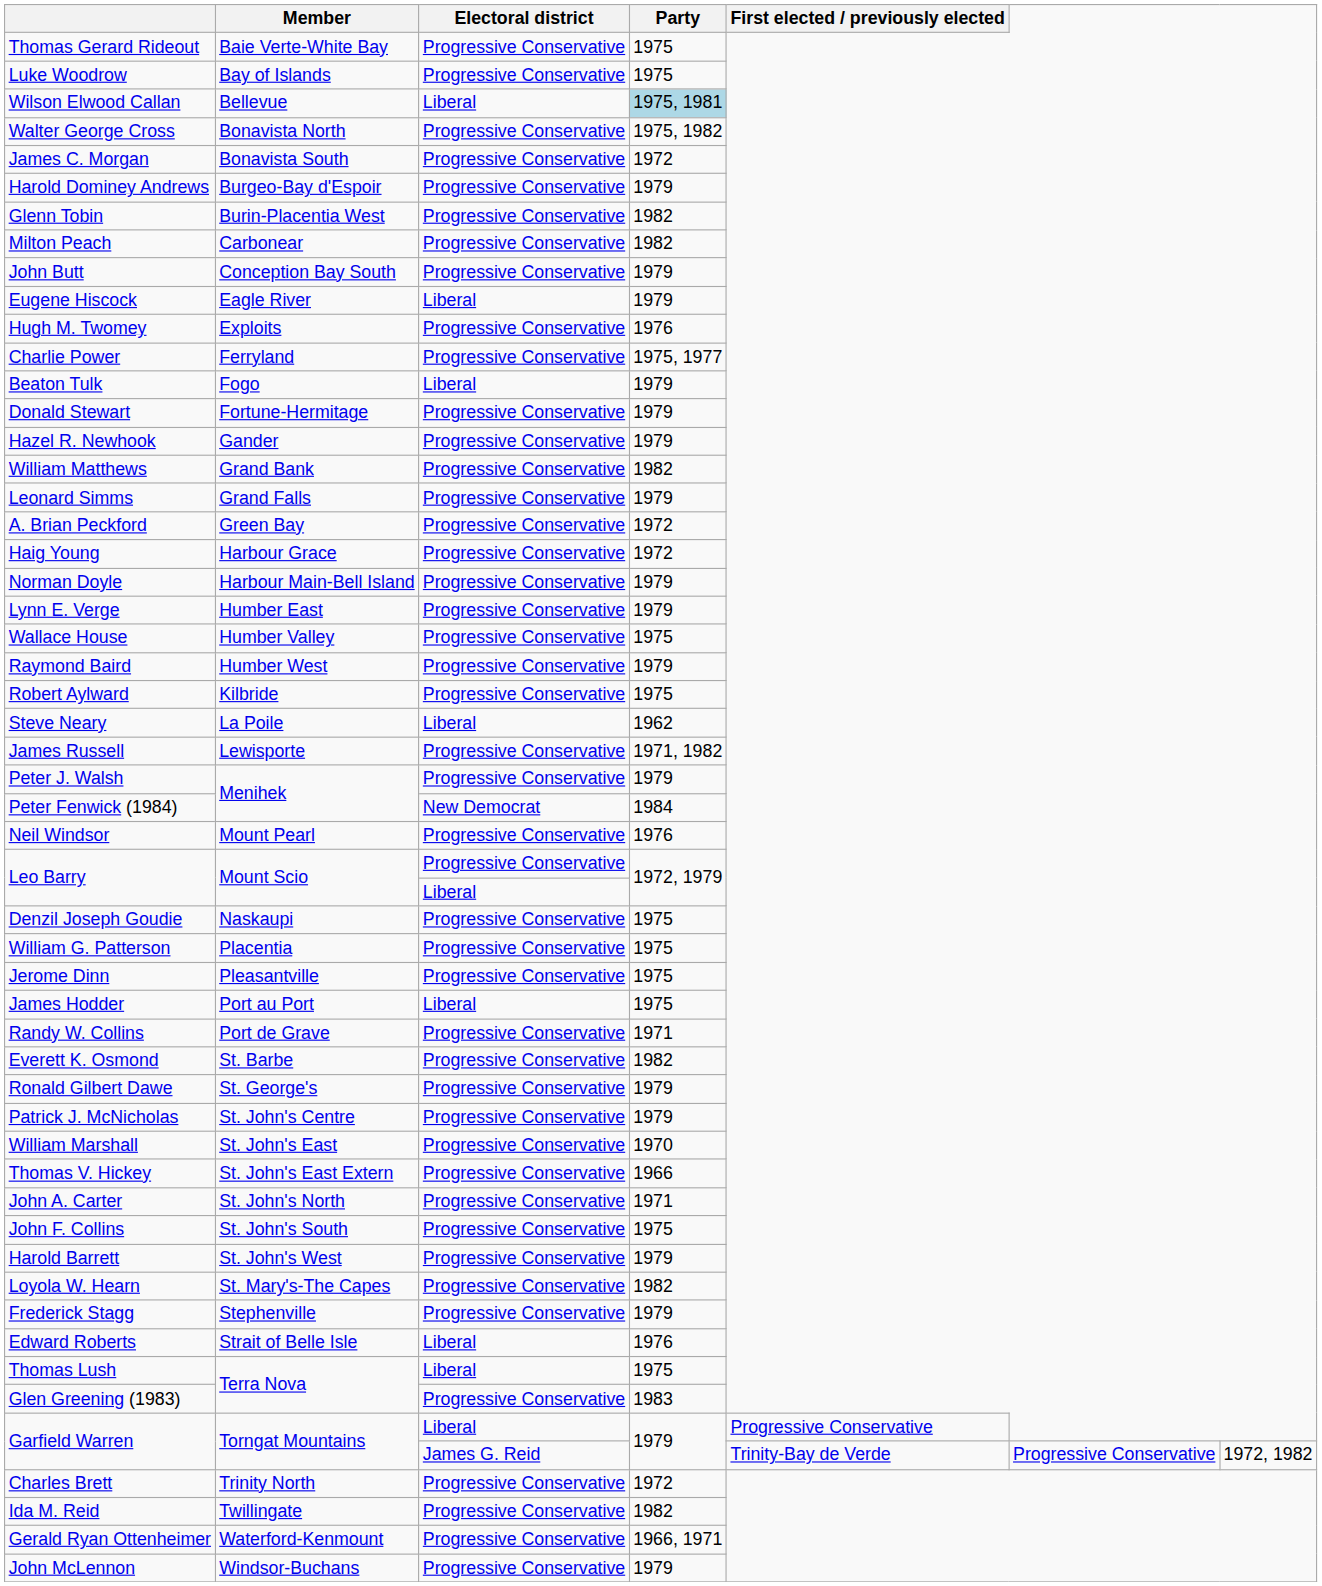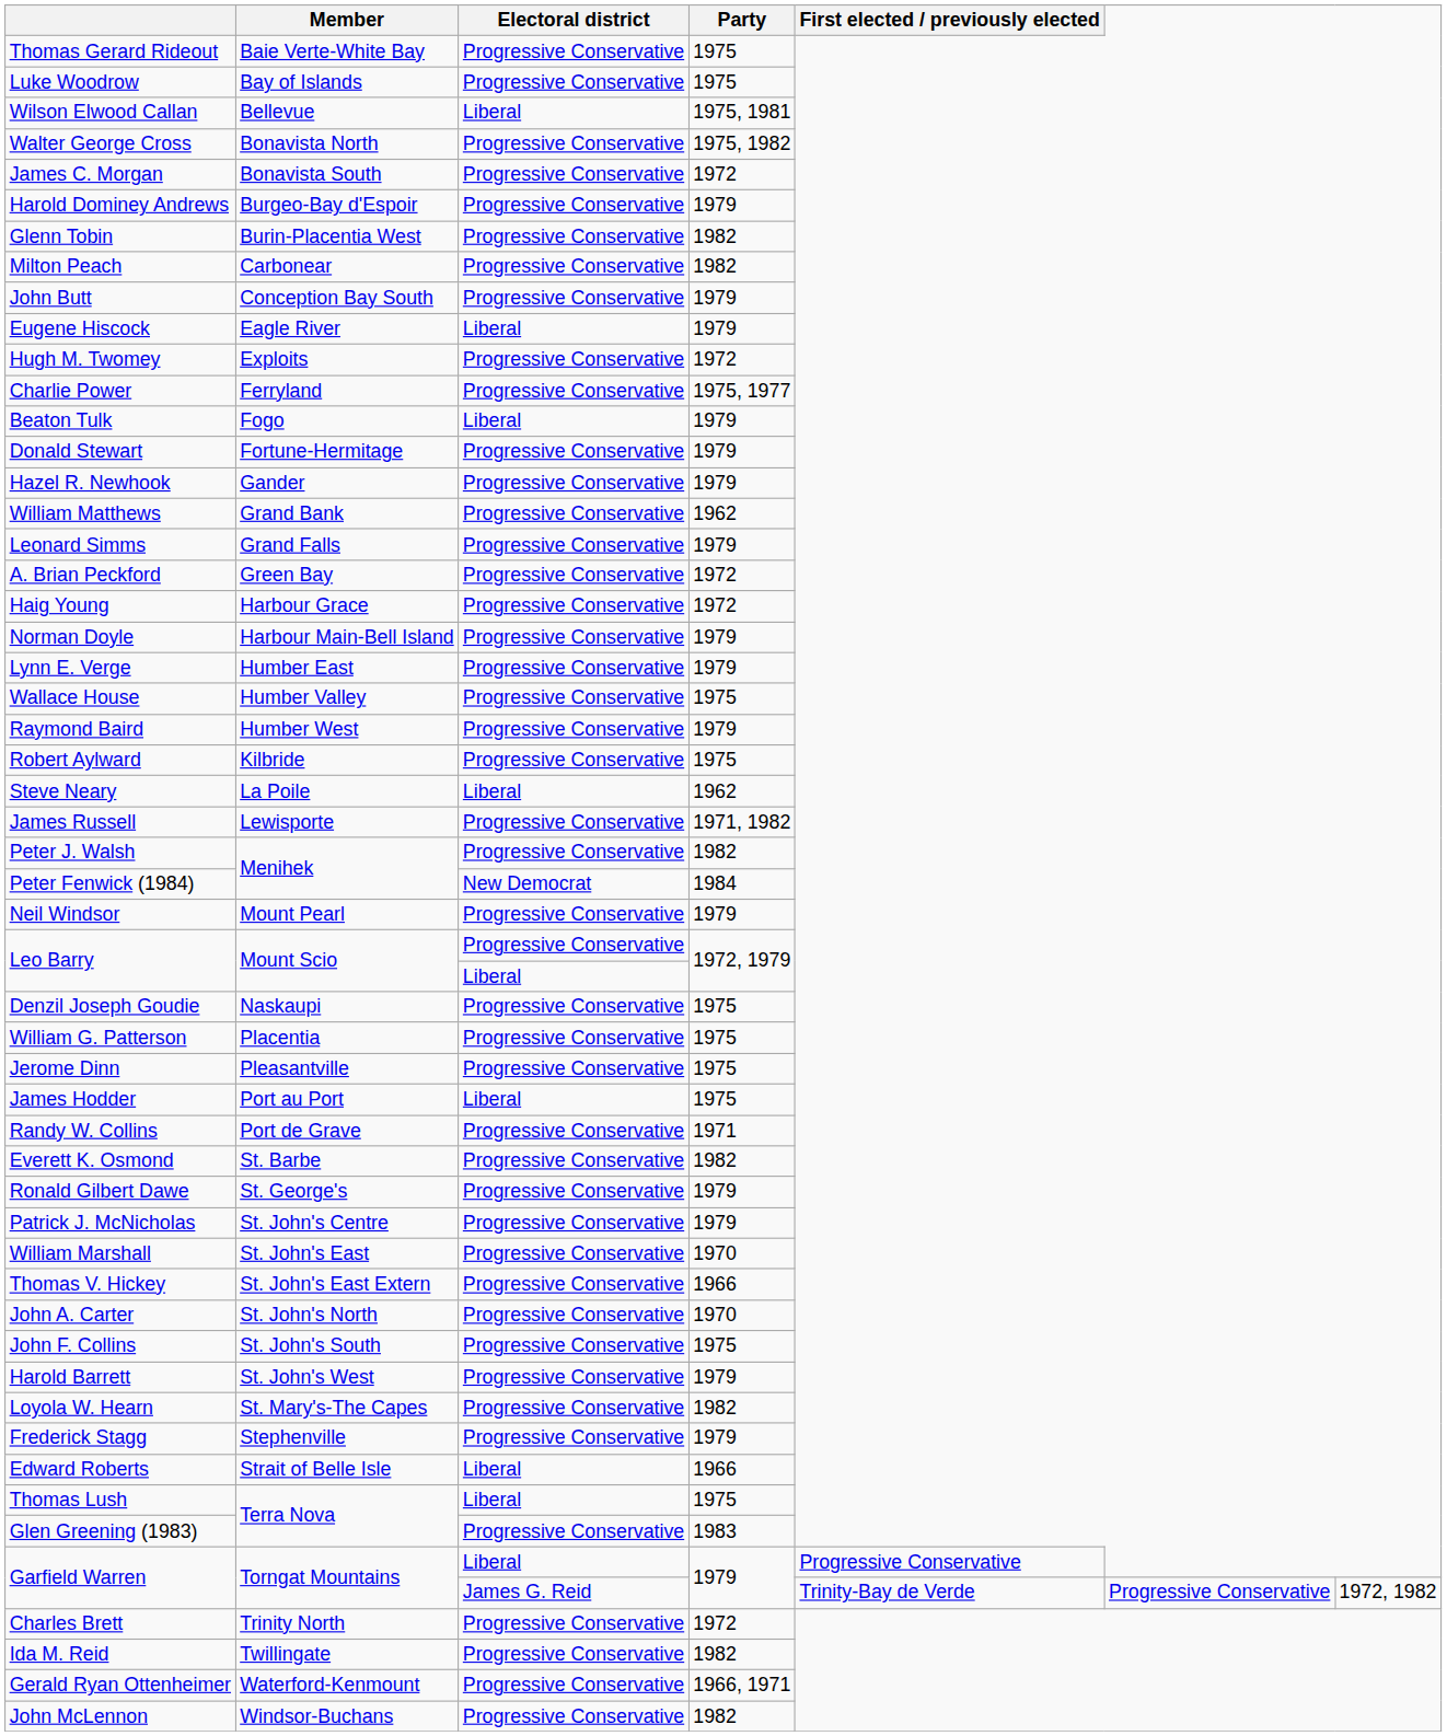Wilson Elwood Callan | Party: lightblue background -> no background
Hugh M. Twomey | Party: 1976 -> 1972
William Matthews | Party: 1982 -> 1962
Peter J. Walsh | Party: 1979 -> 1982
Neil Windsor | Party: 1976 -> 1979
John A. Carter | Party: 1971 -> 1970
Edward Roberts | Party: 1976 -> 1966
John McLennon | Party: 1979 -> 1982
